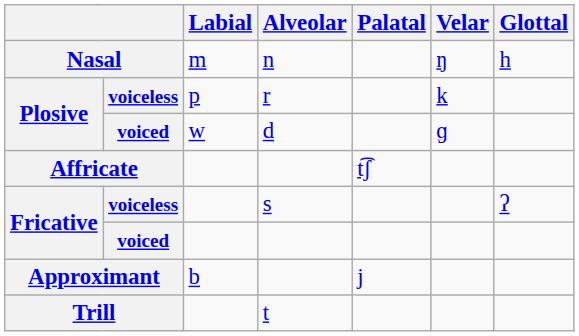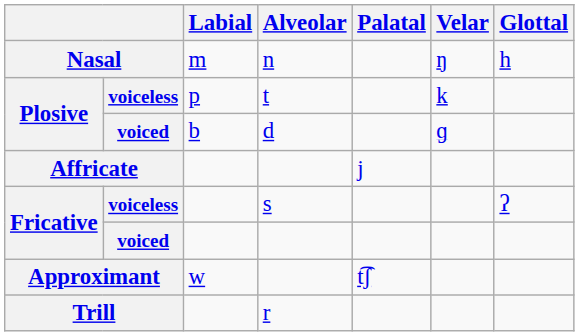Plosive / voiceless | Alveolar: r -> t
Plosive / voiced | Labial: w -> b
Affricate | Palatal: t͡ʃ -> j
Approximant | Labial: b -> w
Approximant | Palatal: j -> t͡ʃ
Trill | Alveolar: t -> r
